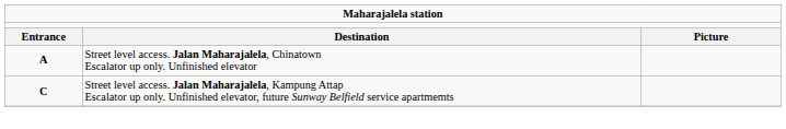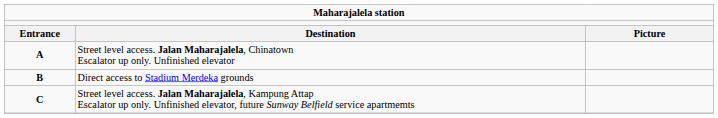+ row: B | Direct access to Stadium Merdeka grounds
